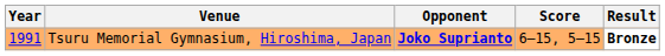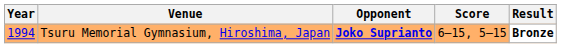Tsuru Memorial Gymnasium, Hiroshima, Japan | Year: 1991 -> 1994
